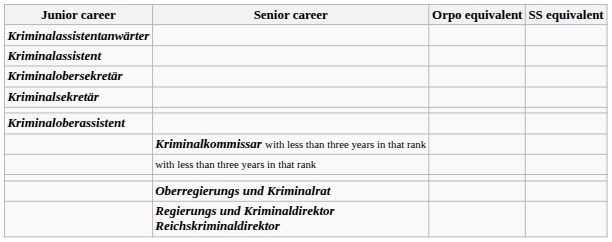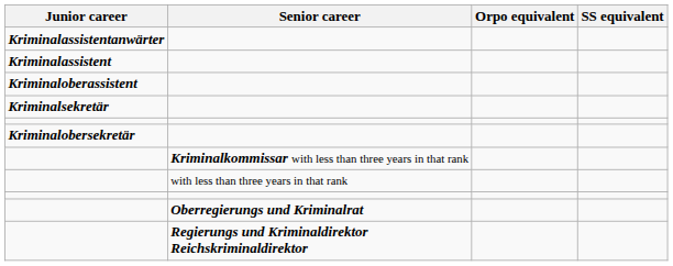rows swapped: Kriminaloberassistent <-> Kriminalobersekretär
